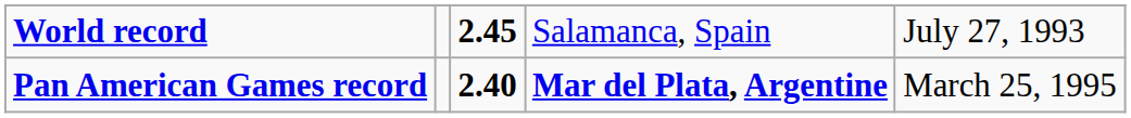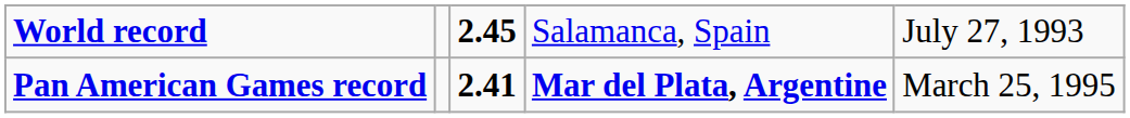Pan American Games record | column 3: 2.40 -> 2.41
